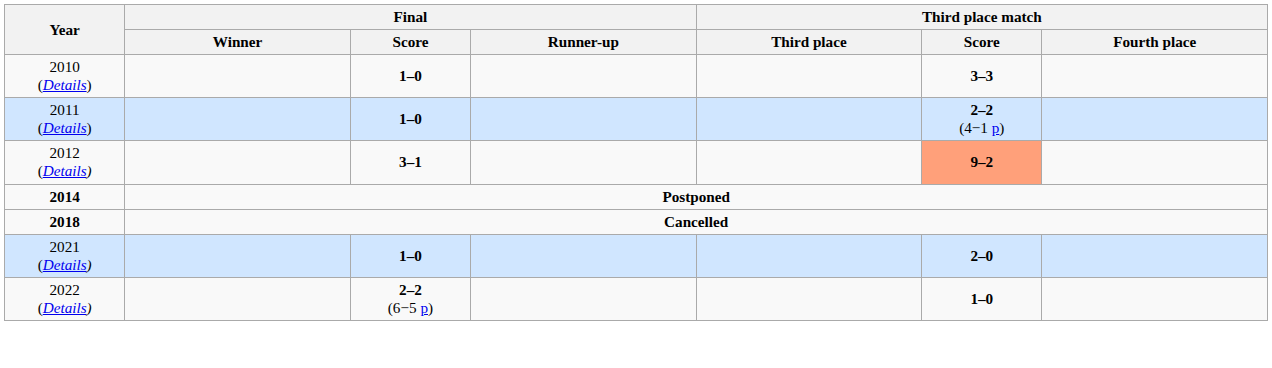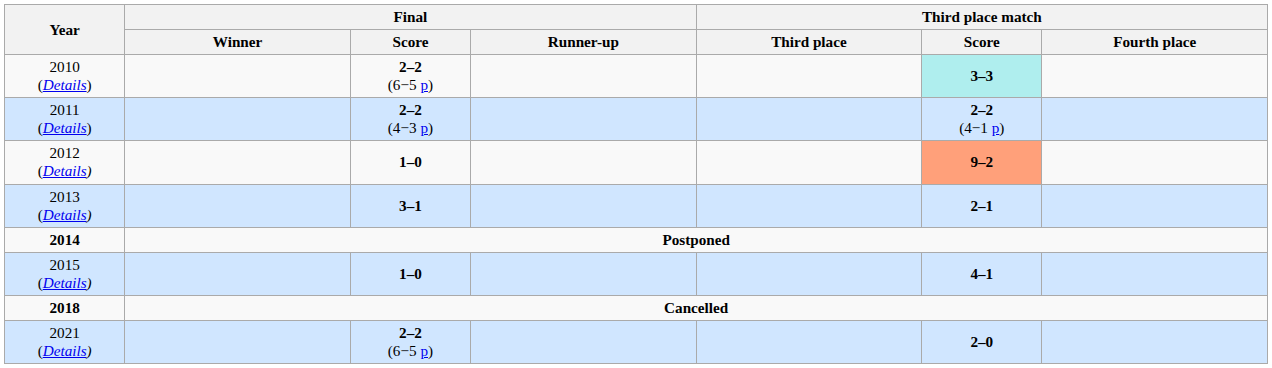2010 (Details) | Final / Score: 1–0 -> 2–2 (6−5 p)
2010 (Details) | Third place match / Score: no background -> paleturquoise background
2011 (Details) | Final / Score: 1–0 -> 2–2 (4−3 p)
2012 (Details) | Final / Score: 3–1 -> 1–0
+ row: 2013 (Details) | 3–1 | 2–1
+ row: 2015 (Details) | 1–0 | 4–1
2021 (Details) | Final / Score: 1–0 -> 2–2 (6−5 p)
- row: 2022 (Details) | 2–2 (6−5 p) | 1–0
